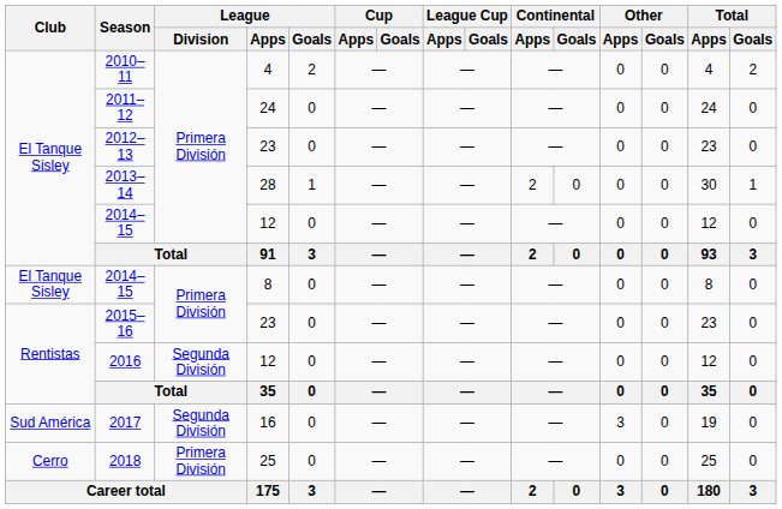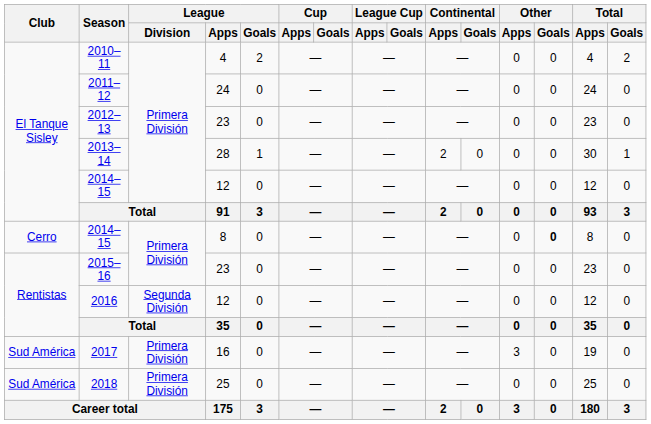2014–15 / 8 | Club: El Tanque Sisley -> Cerro
2014–15 / 8 | Other / Goals: normal -> bold
2017 | League / Division: Segunda División -> Primera División
2018 | Club: Cerro -> Sud América
